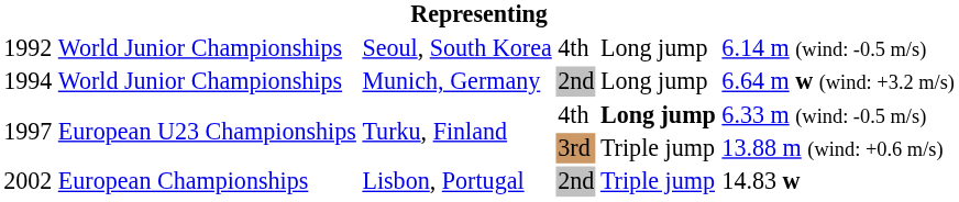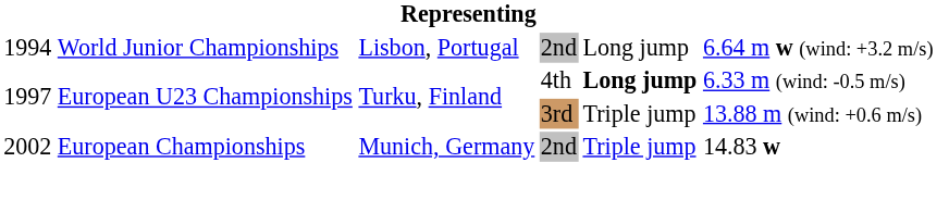- row: 1992 | World Junior Championships | Seoul, South Korea | 4th | Long jump | 6.14 m (wind: -0.5 m/s)
1994 | column 3: Munich, Germany -> Lisbon, Portugal
2002 | column 3: Lisbon, Portugal -> Munich, Germany
